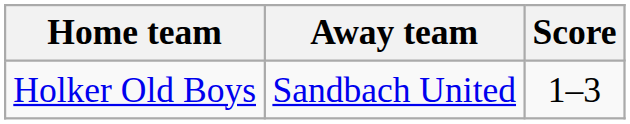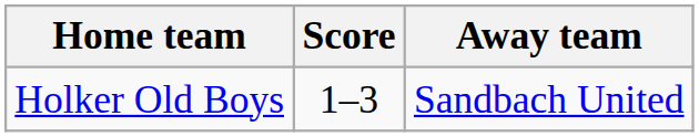columns swapped: Score <-> Away team
